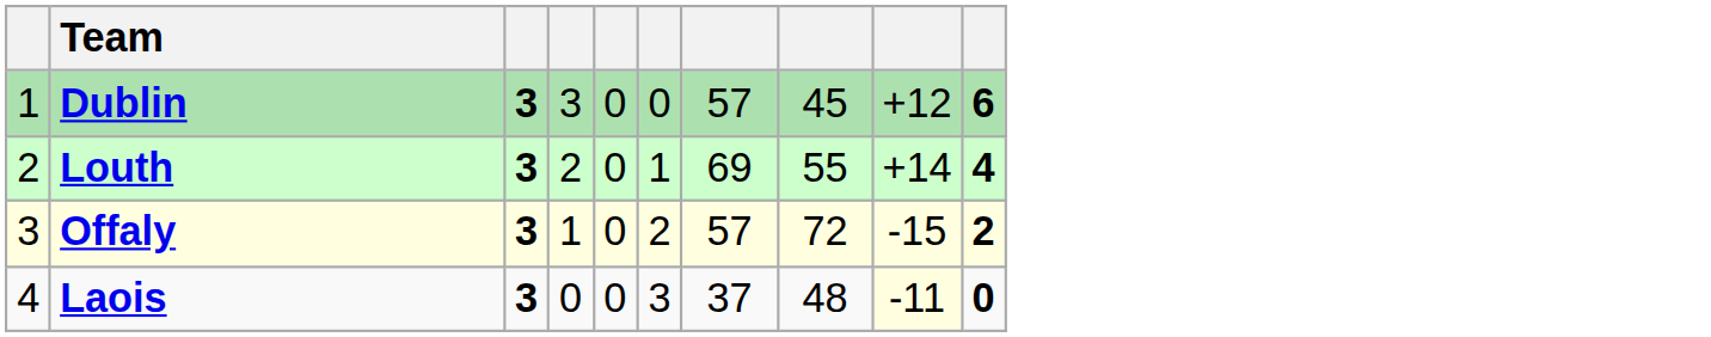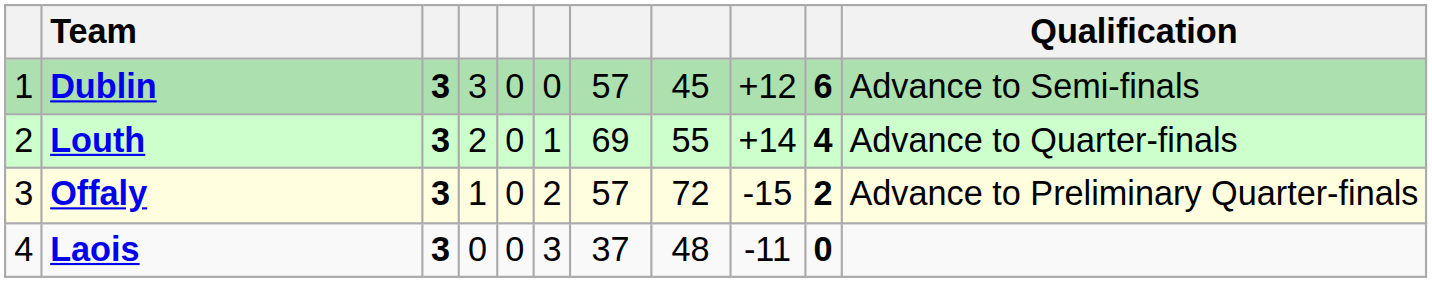+ column: Qualification | Advance to Semi-finals | Advance to Quarter-finals | Advance to Preliminary Quarter-finals
Laois | column 9: lightyellow background -> no background
